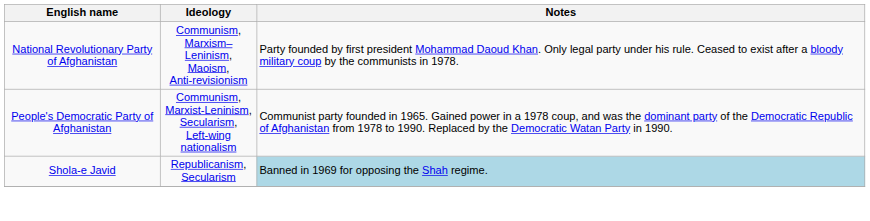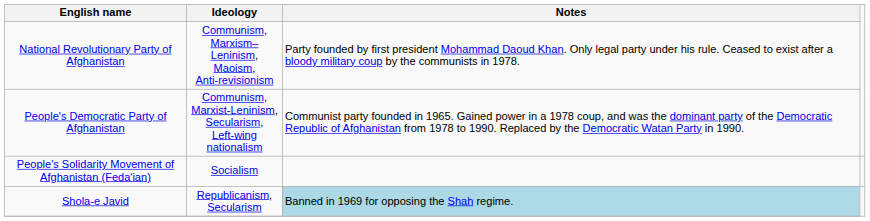+ row: People's Solidarity Movement of Afghanistan (Feda'ian) | Socialism
